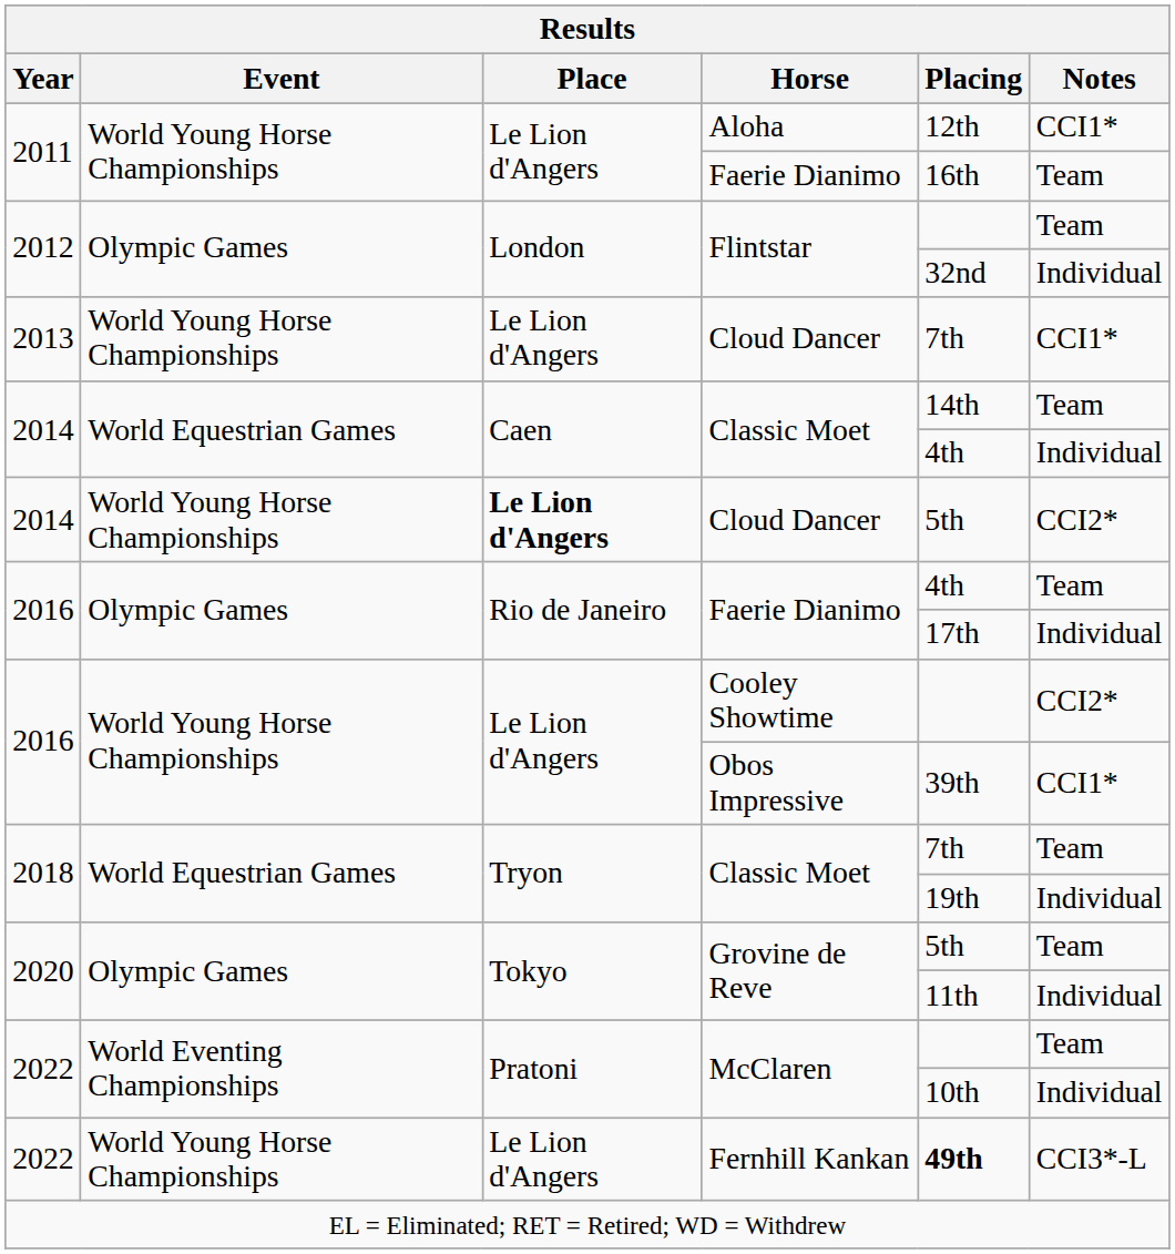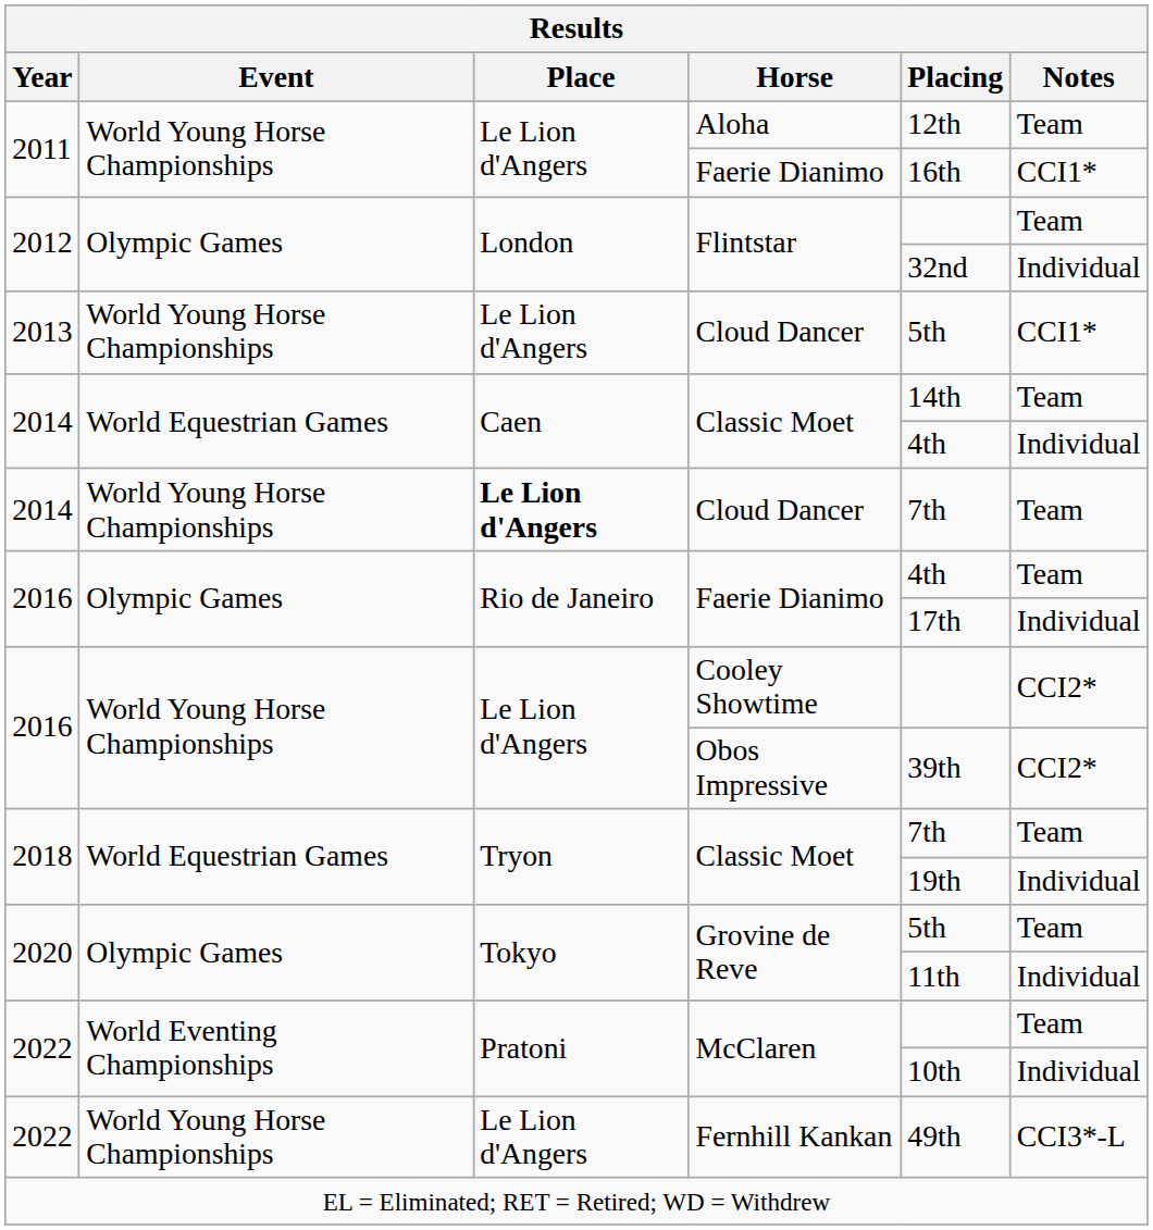Aloha | Notes: CCI1* -> Team
2011 / Faerie Dianimo | Notes: Team -> CCI1*
2013 / Cloud Dancer | Placing: 7th -> 5th
2014 / Cloud Dancer | Placing: 5th -> 7th
2014 / Cloud Dancer | Notes: CCI2* -> Team
Obos Impressive | Notes: CCI1* -> CCI2*
Fernhill Kankan | Placing: bold -> normal
